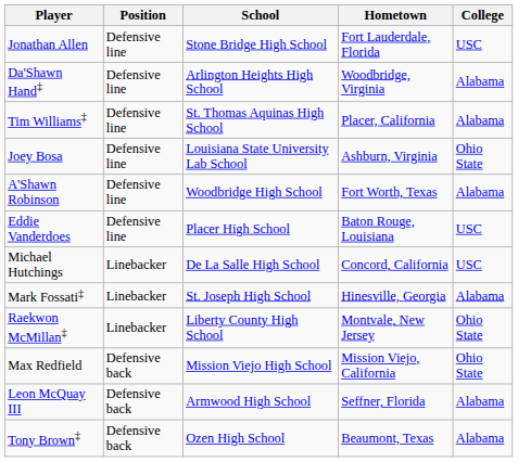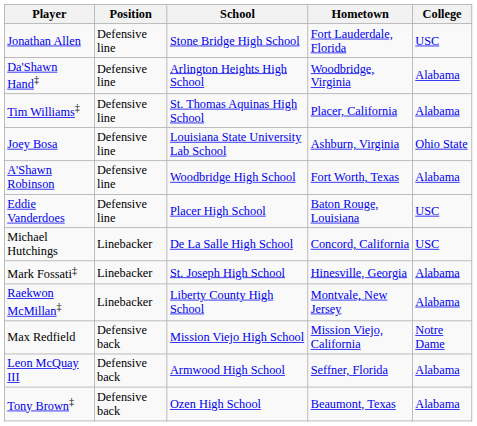Raekwon McMillan‡ | College: Ohio State -> Alabama
Max Redfield | College: Ohio State -> Notre Dame
